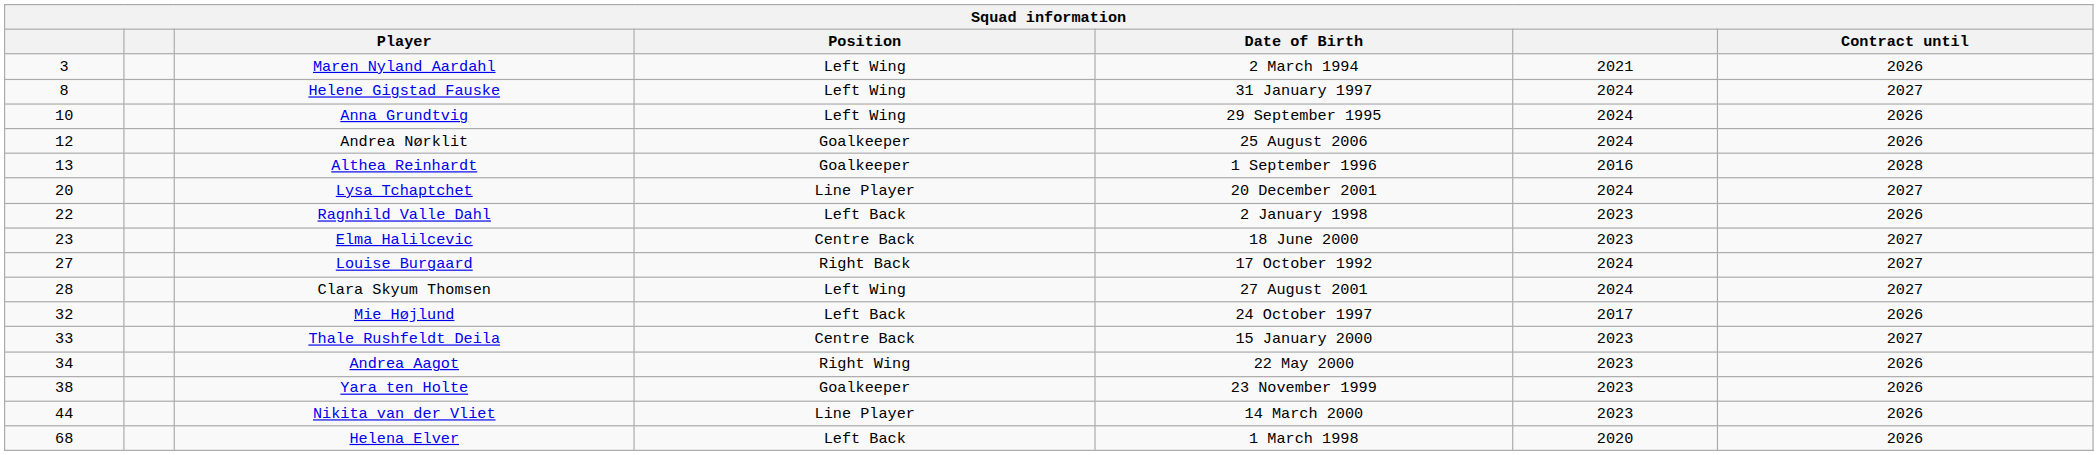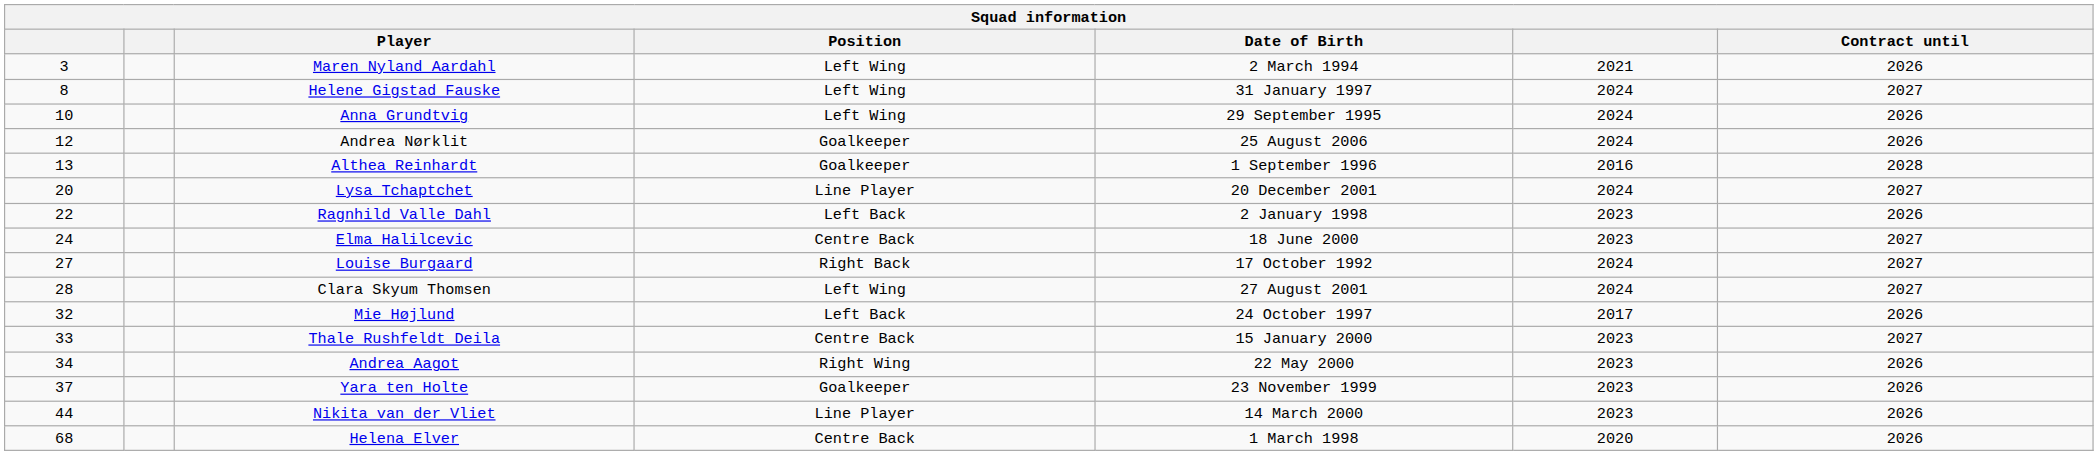Elma Halilcevic | column 1: 23 -> 24
Yara ten Holte | column 1: 38 -> 37
Helena Elver | Position: Left Back -> Centre Back
